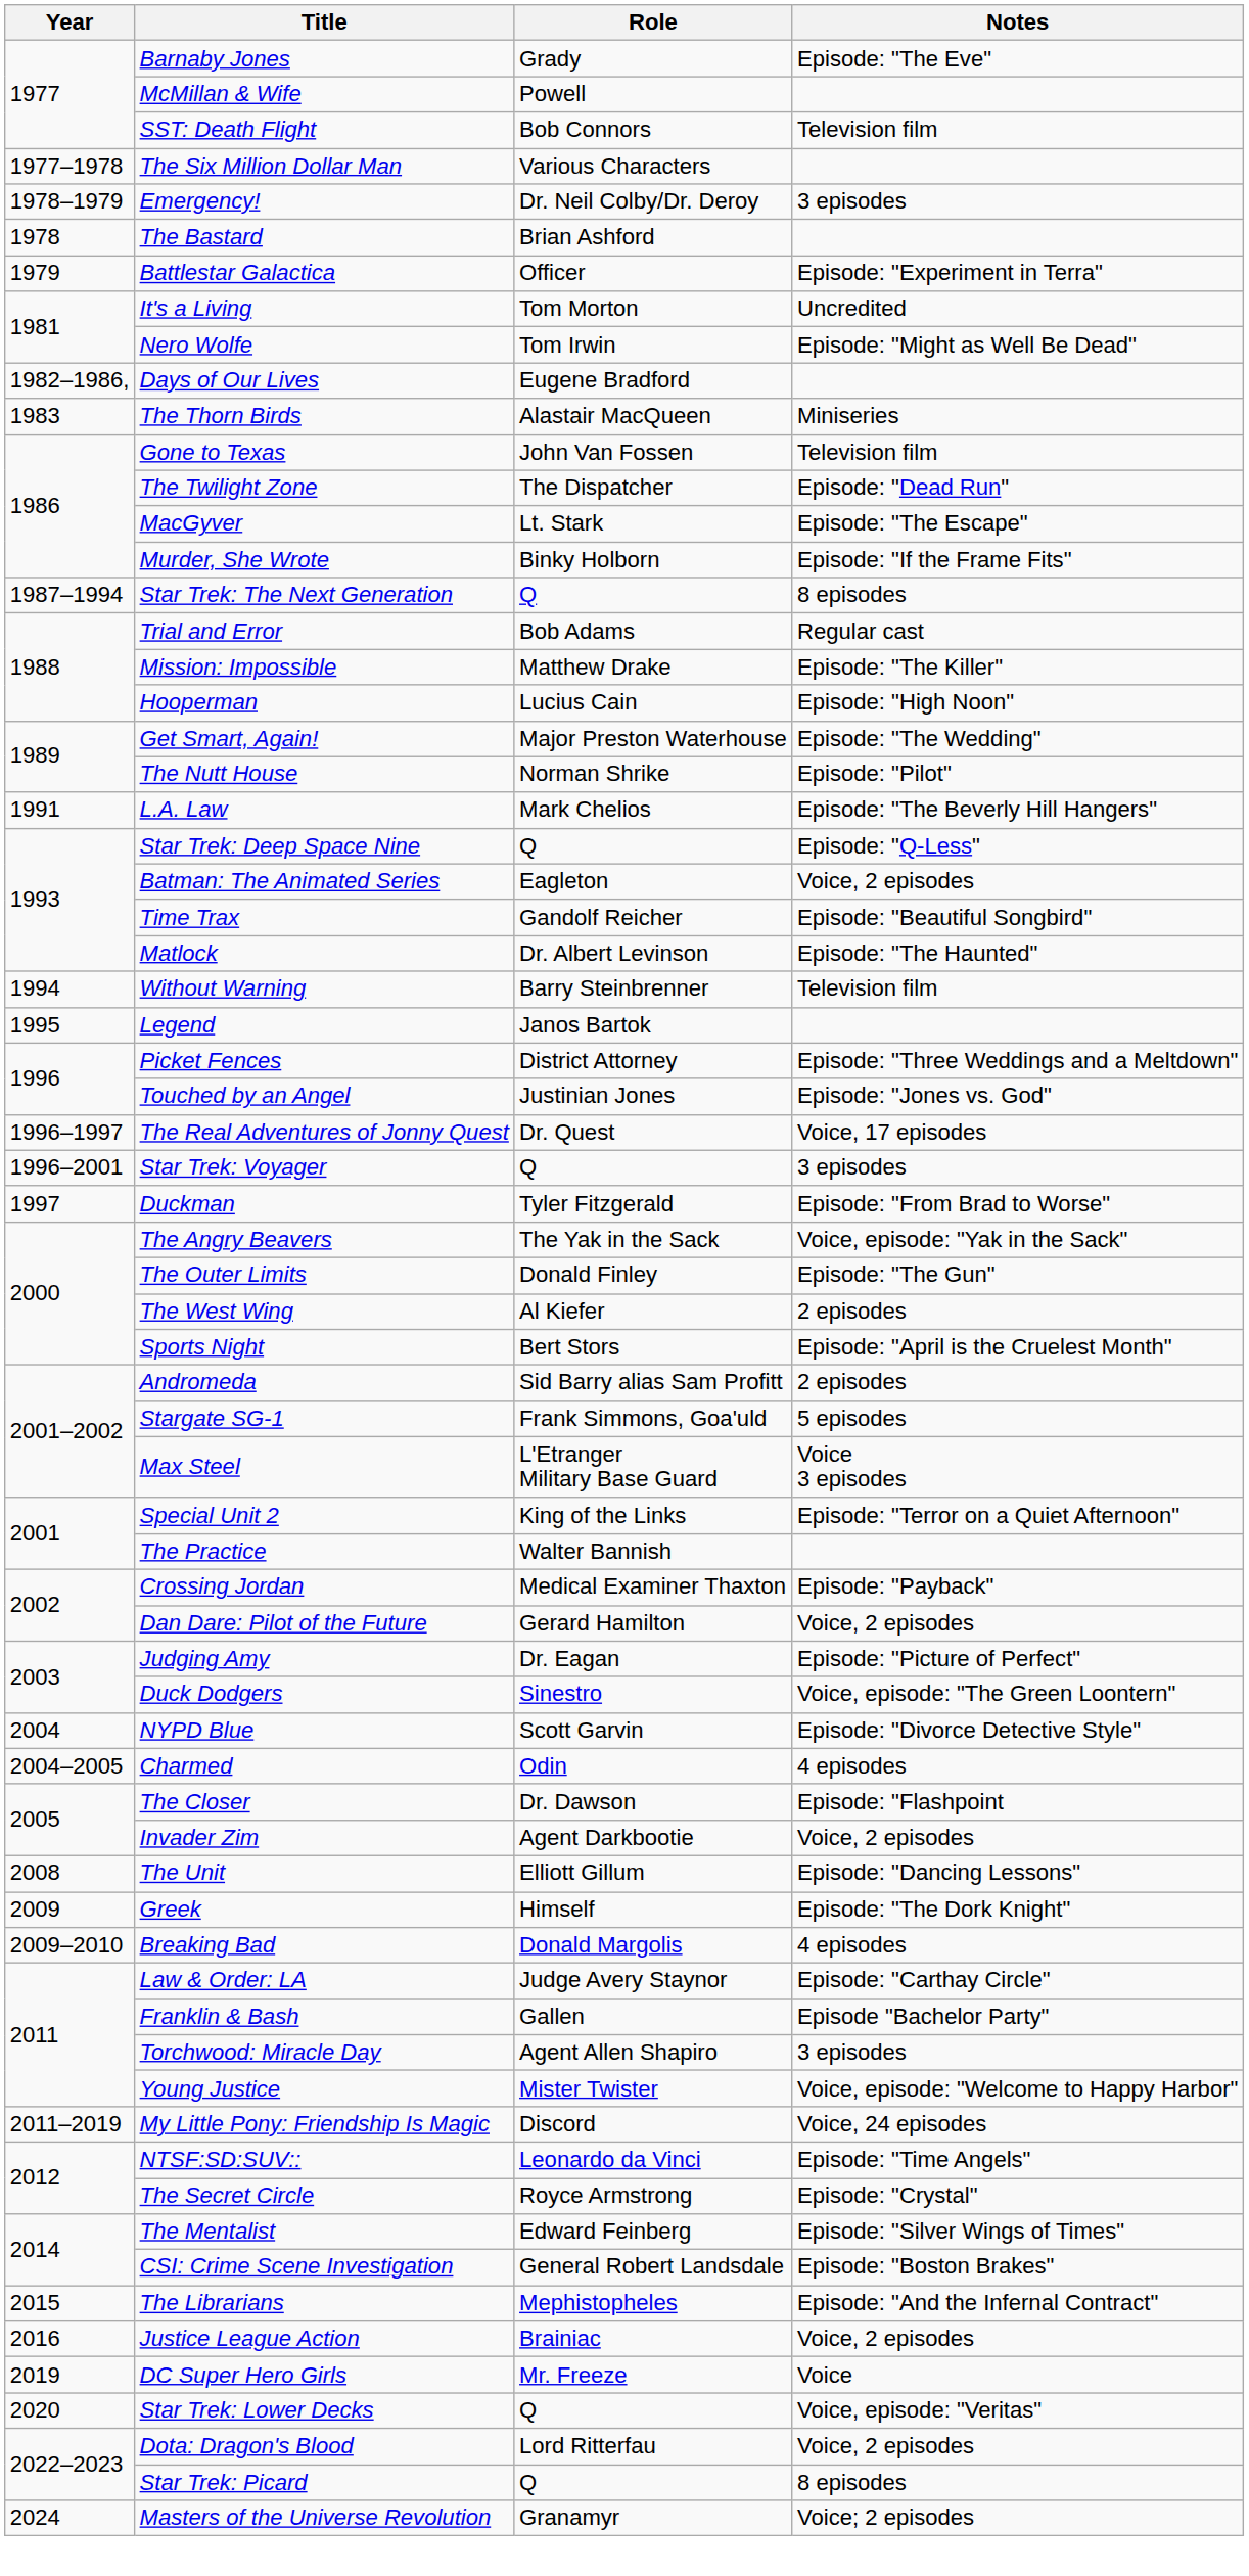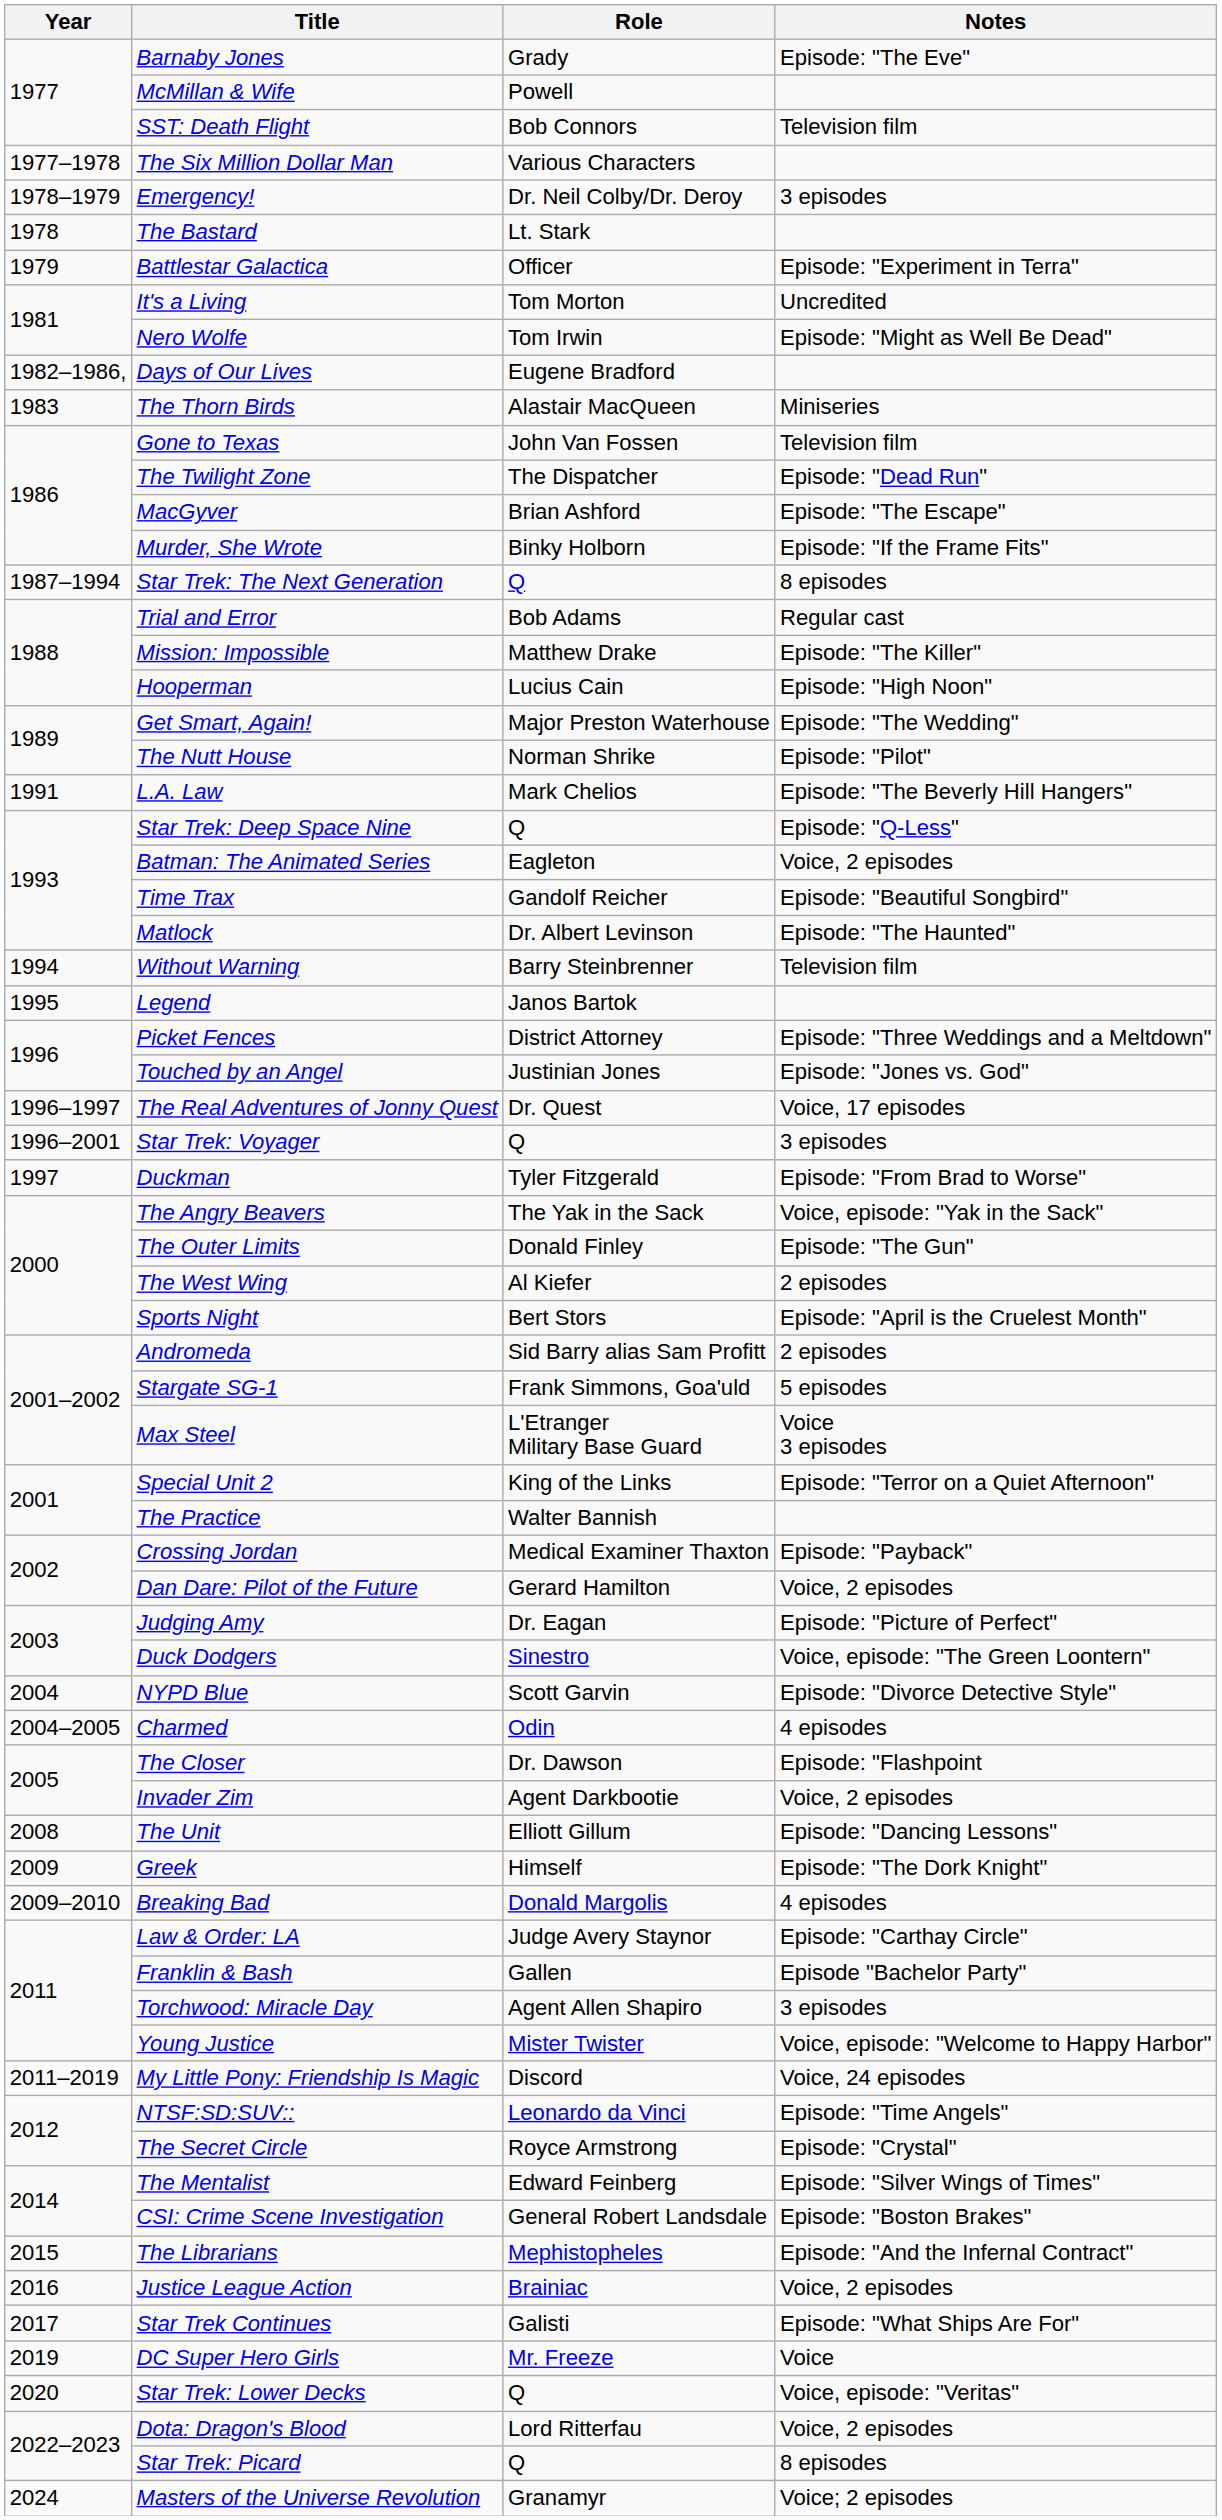The Bastard | Role: Brian Ashford -> Lt. Stark
MacGyver | Role: Lt. Stark -> Brian Ashford
+ row: 2017 | Star Trek Continues | Galisti | Episode: "What Ships Are For"
